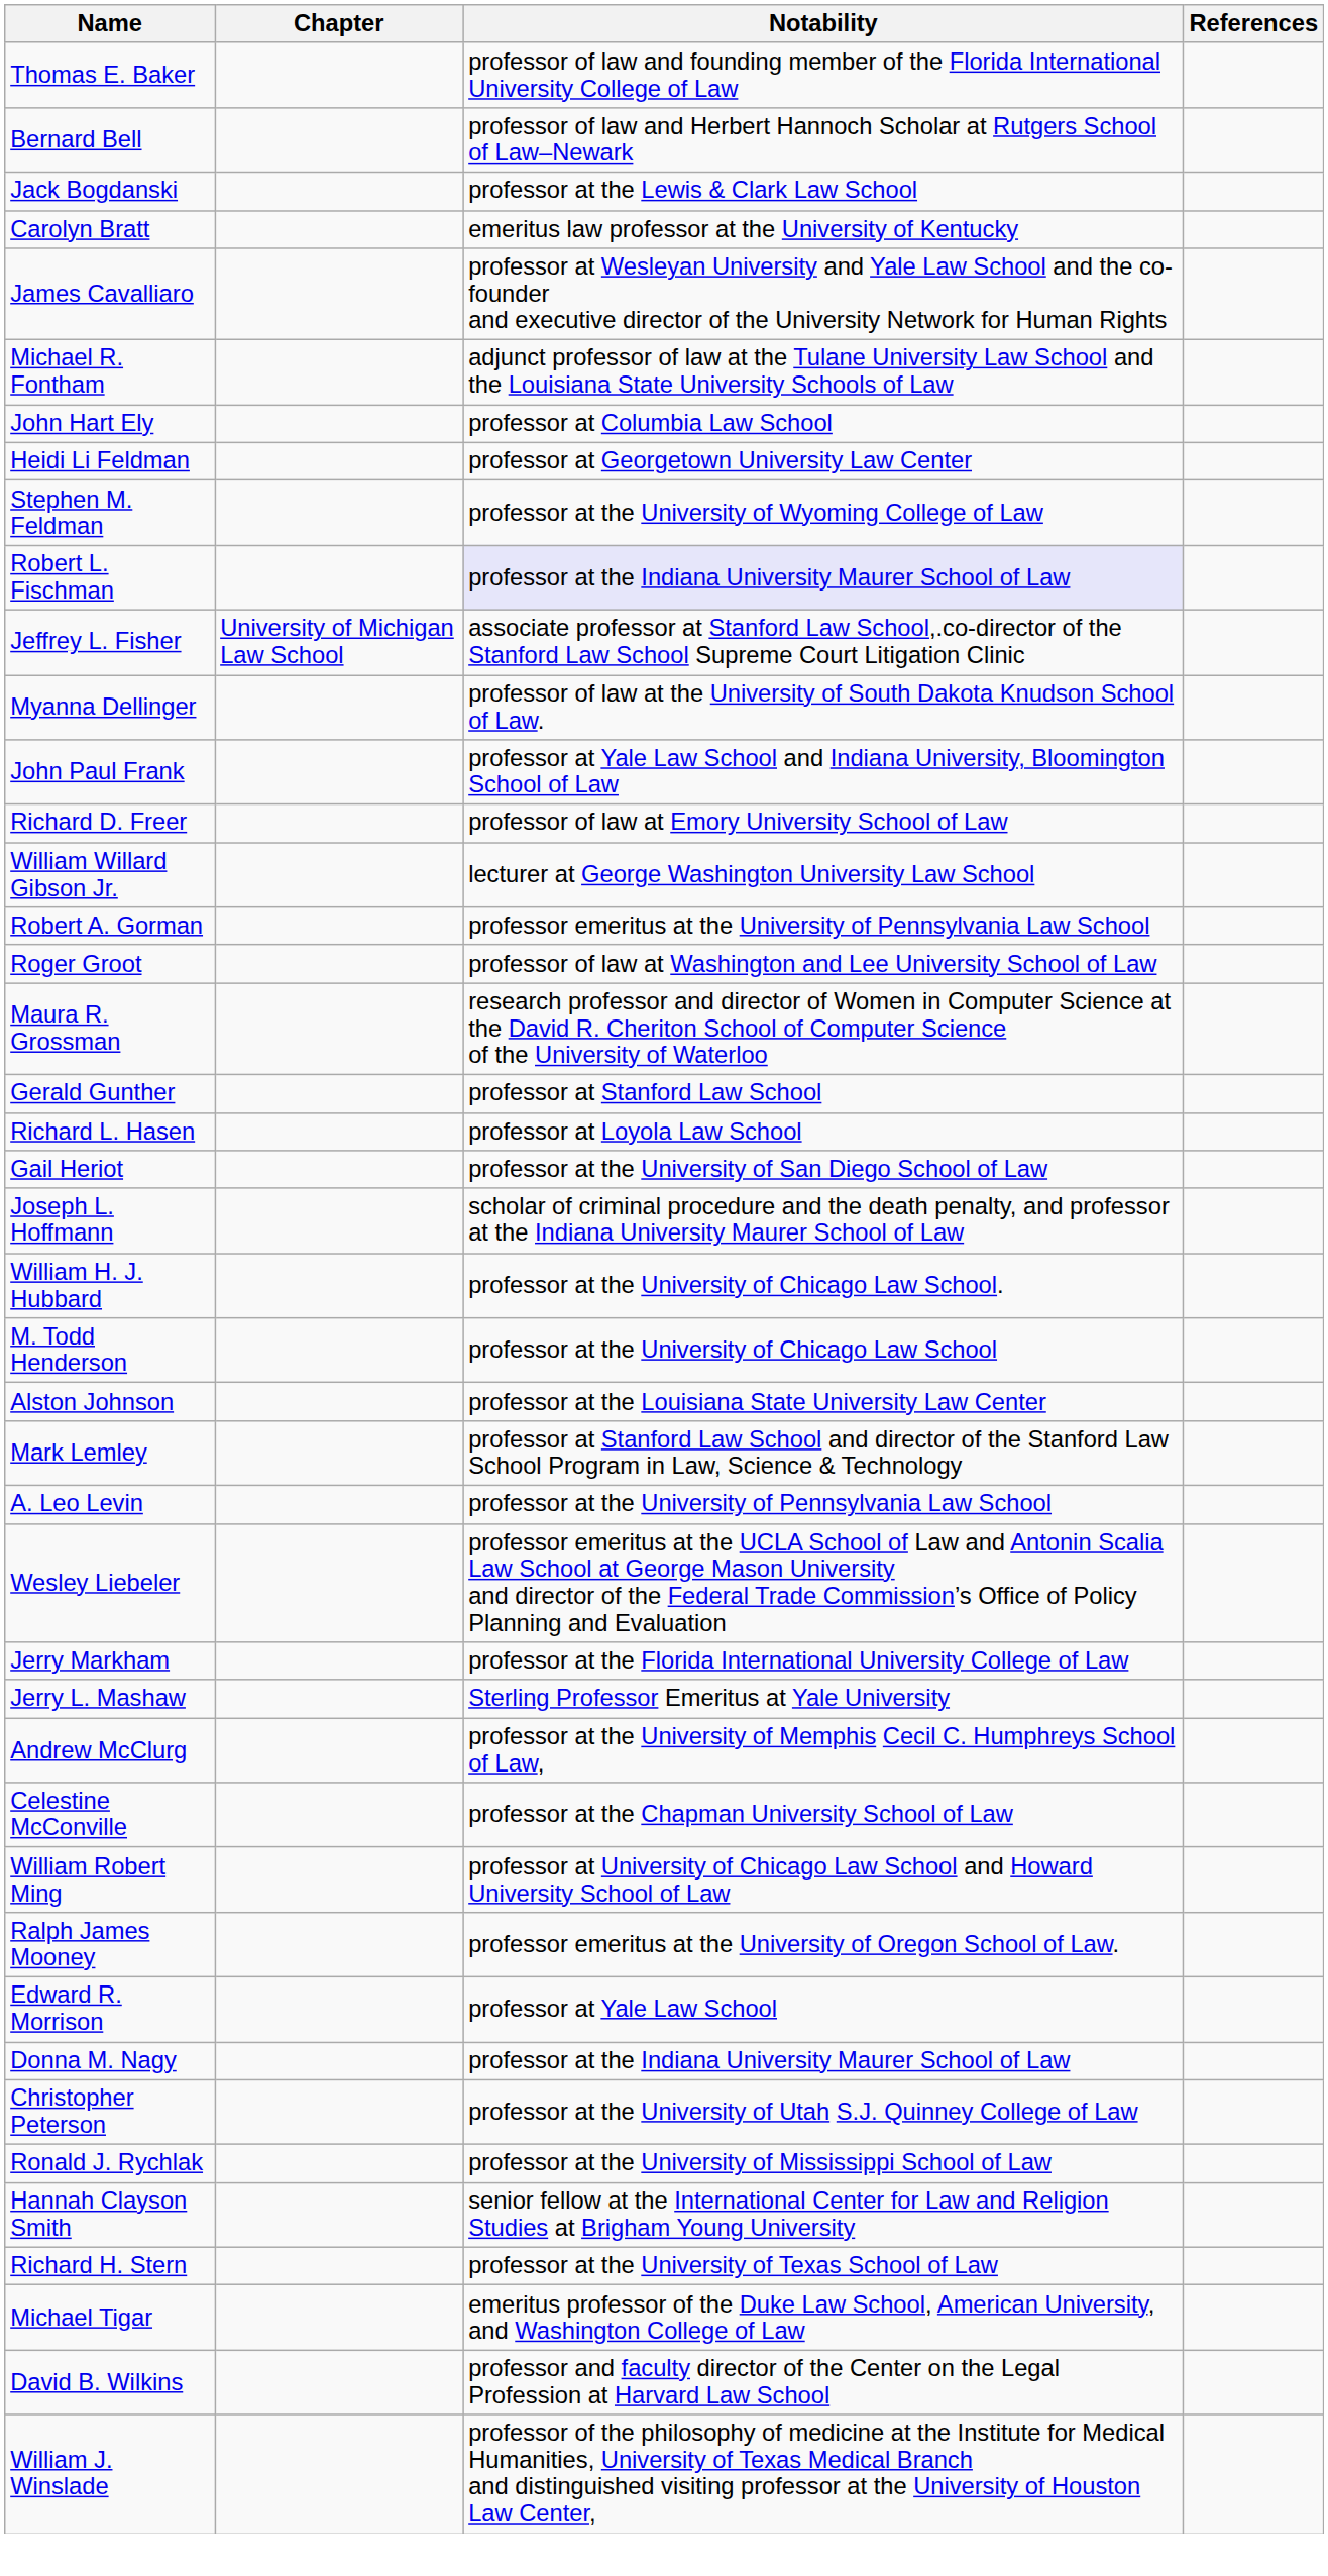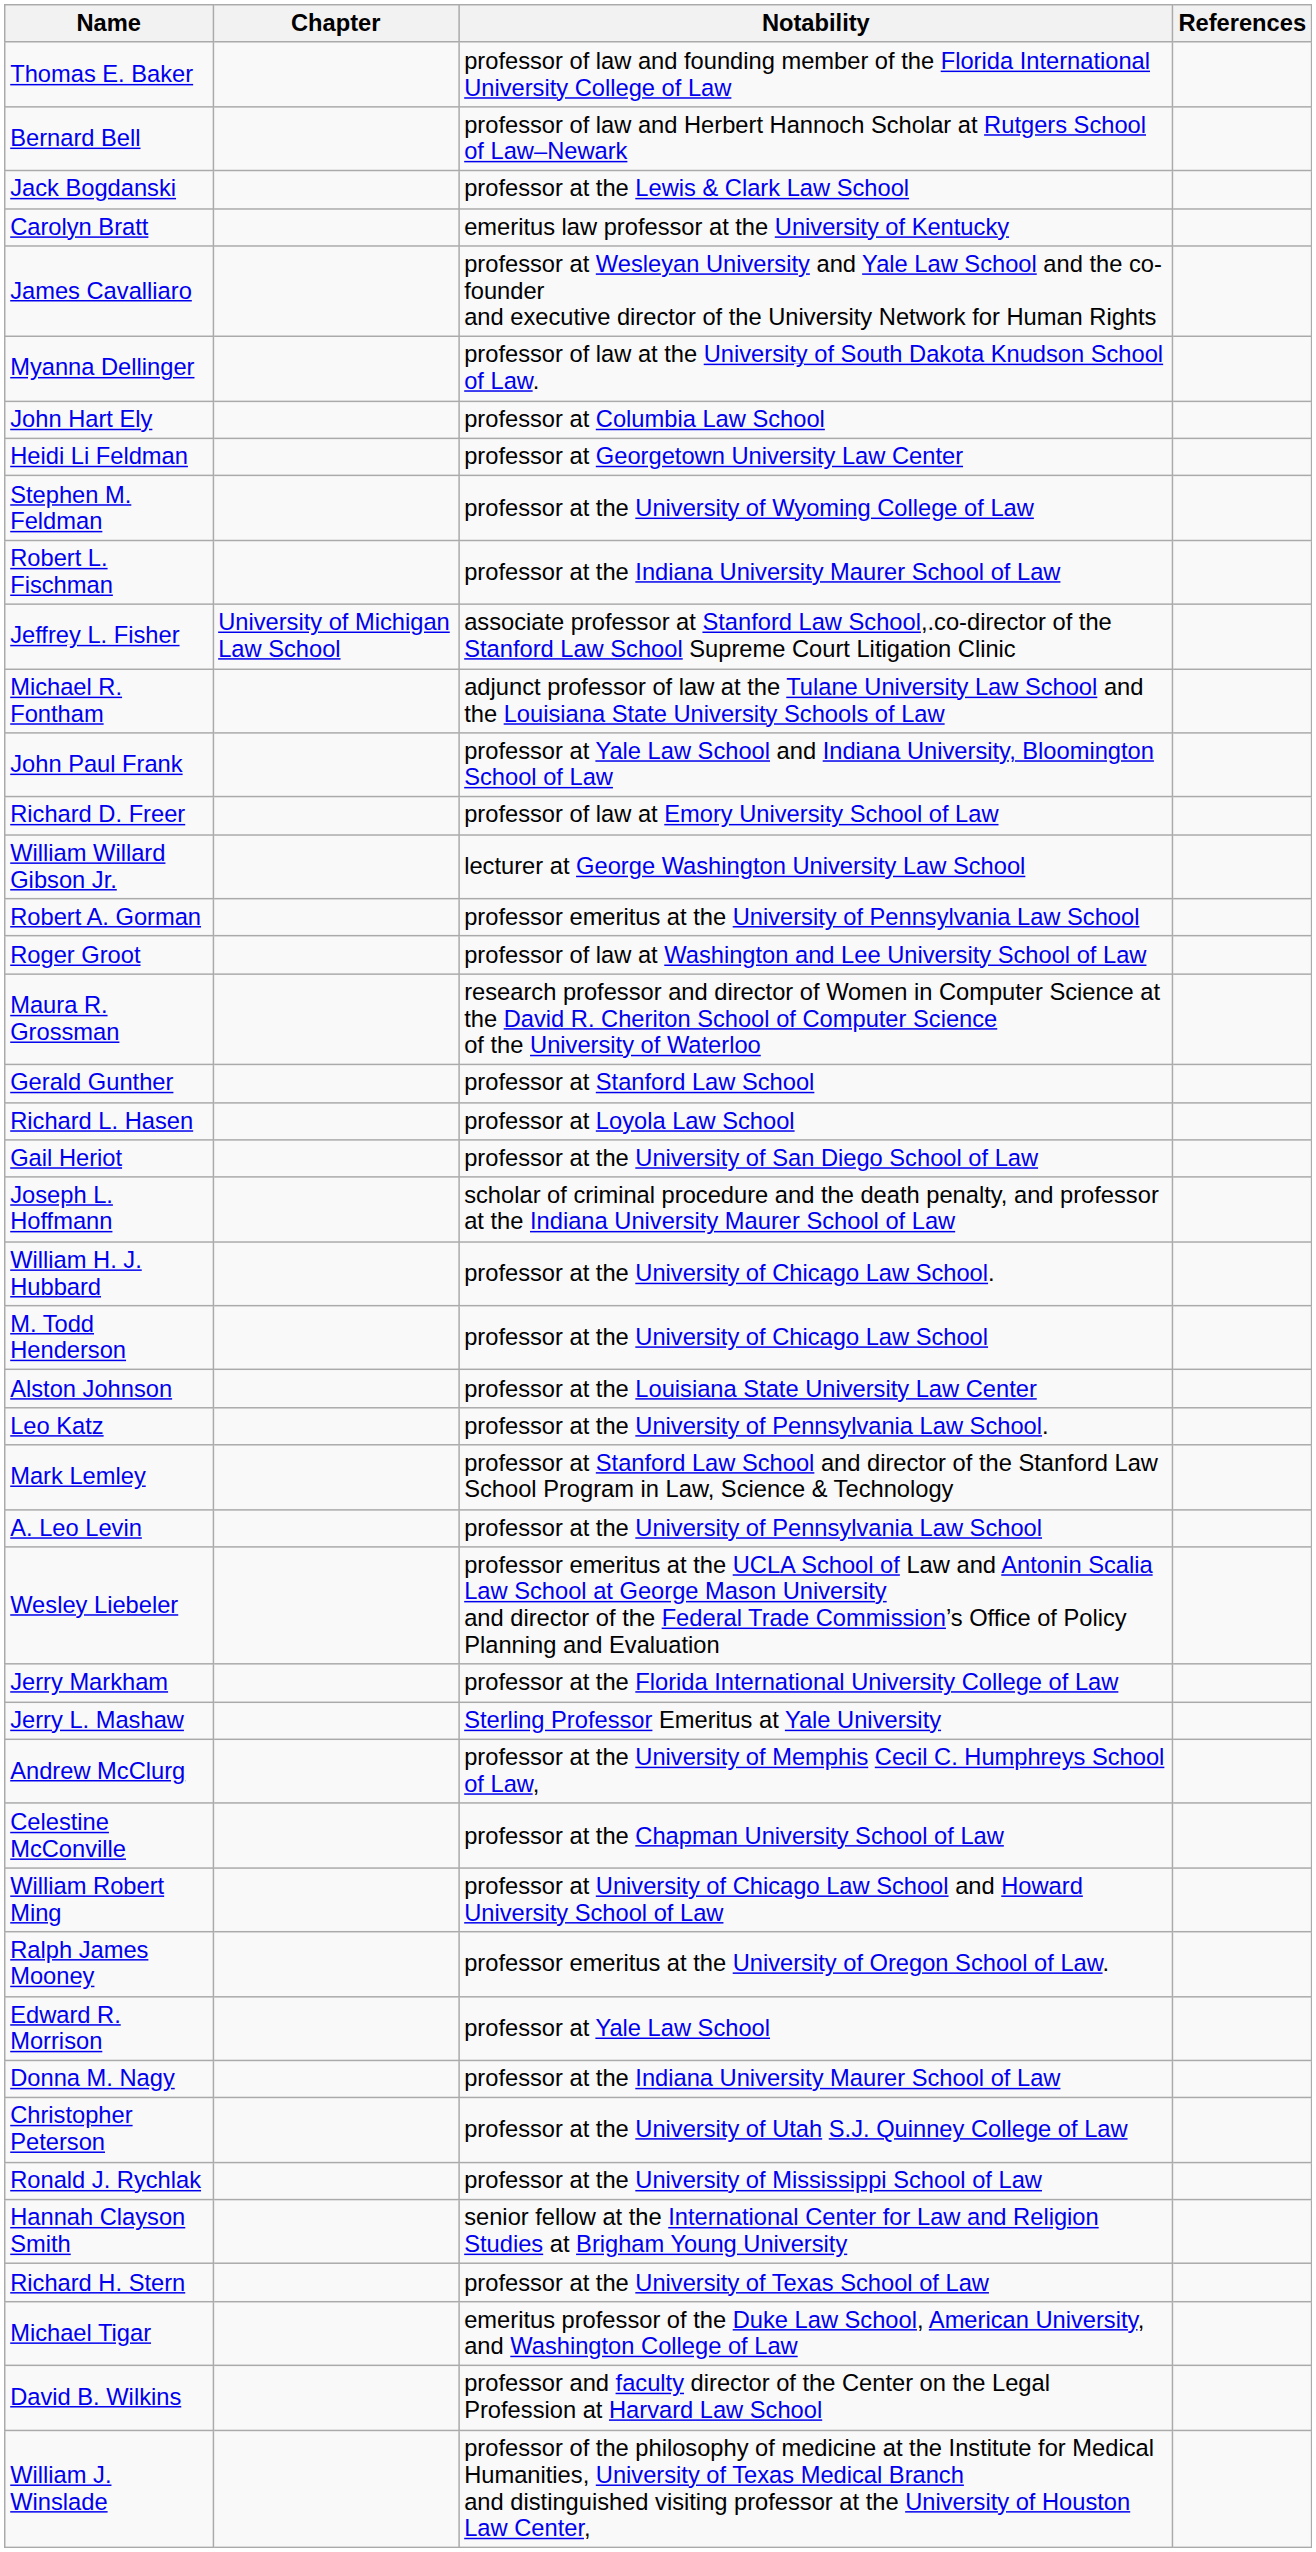rows swapped: Myanna Dellinger <-> Michael R. Fontham
Robert L. Fischman | Notability: lavender background -> no background
+ row: Leo Katz | professor at the University of Pennsylvania Law School.
